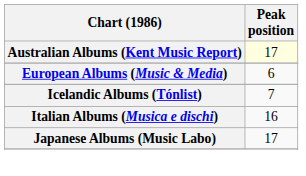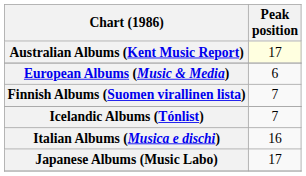+ row: Finnish Albums (Suomen virallinen lista) | 7
